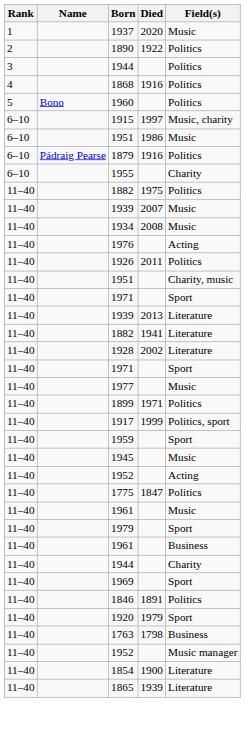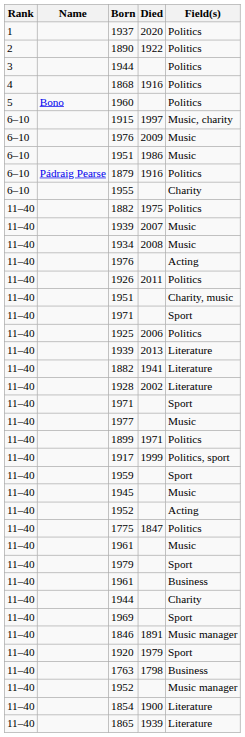1937 | Field(s): Music -> Politics
+ row: 6–10 | 1976 | 2009 | Music
+ row: 11–40 | 1925 | 2006 | Politics
1846 | Field(s): Politics -> Music manager
